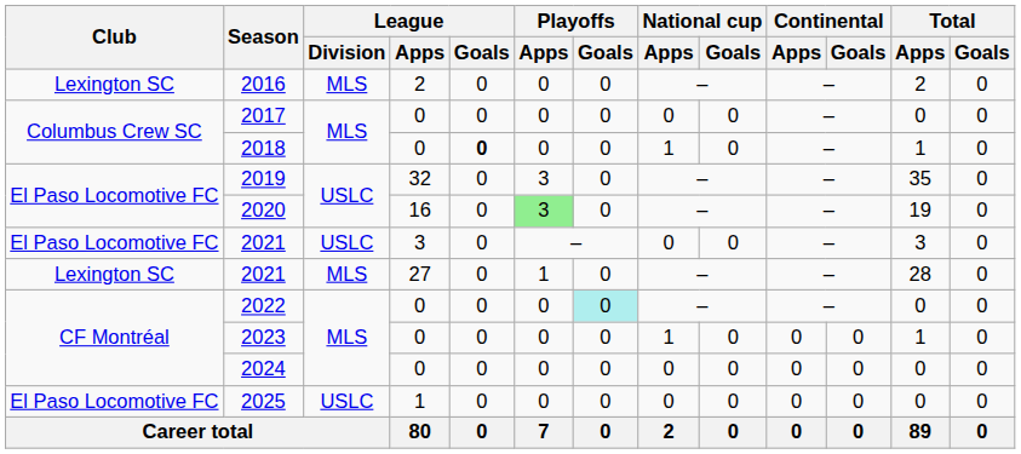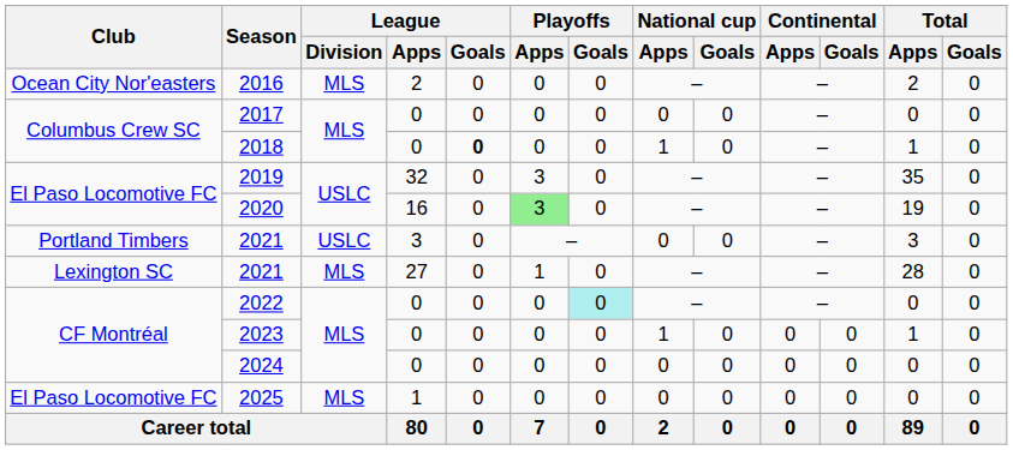2016 | Club: Lexington SC -> Ocean City Nor'easters
2021 / 3 | Club: El Paso Locomotive FC -> Portland Timbers
2025 | League / Division: USLC -> MLS
